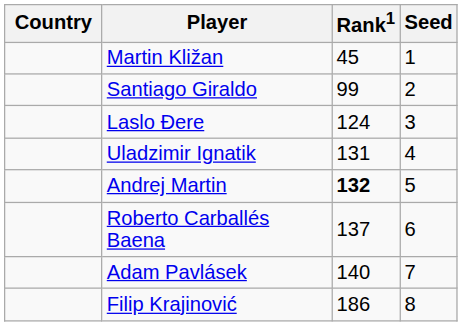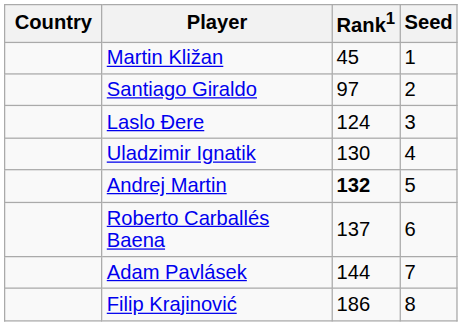Santiago Giraldo | Rank1: 99 -> 97
Uladzimir Ignatik | Rank1: 131 -> 130
Adam Pavlásek | Rank1: 140 -> 144
